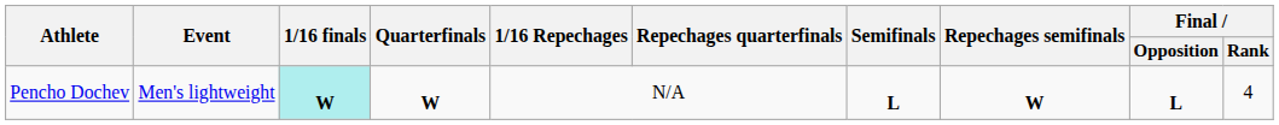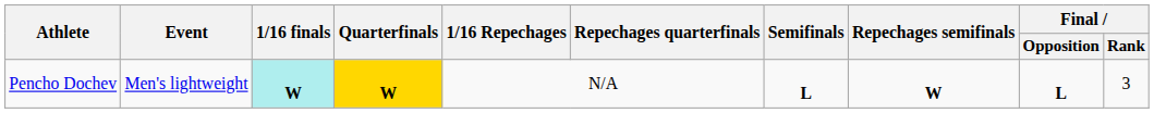Pencho Dochev | Quarterfinals: no background -> gold background
Pencho Dochev | Final / Rank: 4 -> 3
